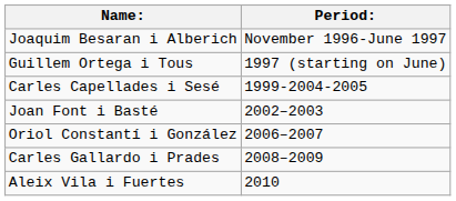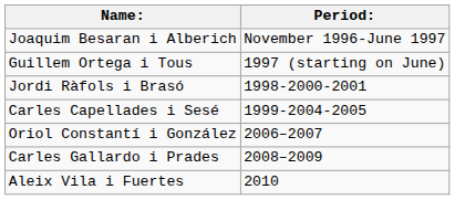+ row: Jordi Ràfols i Brasó | 1998-2000-2001
- row: Joan Font i Basté | 2002–2003
